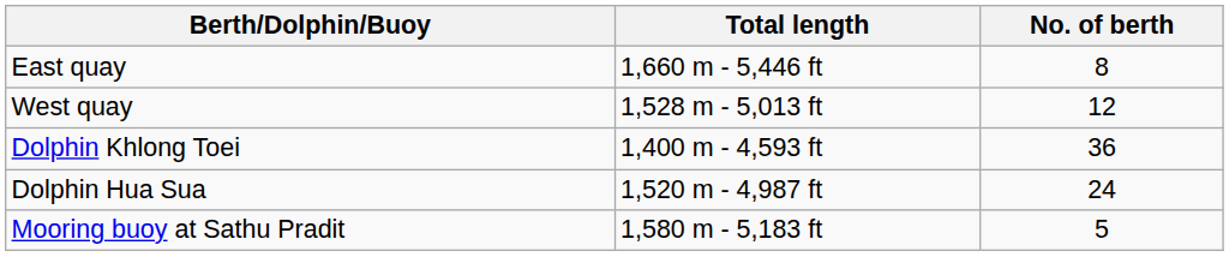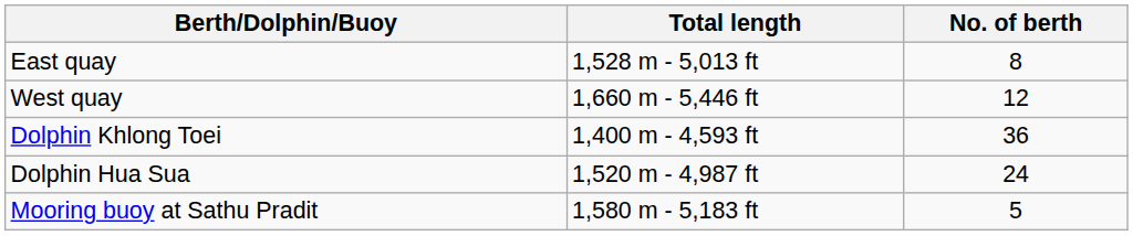East quay | Total length: 1,660 m - 5,446 ft -> 1,528 m - 5,013 ft
West quay | Total length: 1,528 m - 5,013 ft -> 1,660 m - 5,446 ft
